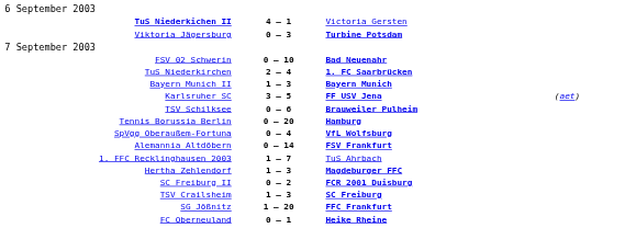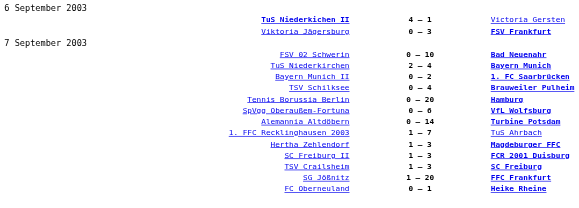Viktoria Jägersburg | column 3: Turbine Potsdam -> FSV Frankfurt
TuS Niederkirchen | column 3: 1. FC Saarbrücken -> Bayern Munich
Bayern Munich II | column 2: 1 – 3 -> 0 – 2
Bayern Munich II | column 3: Bayern Munich -> 1. FC Saarbrücken
- row: Karlsruher SC | 3 – 5 | FF USV Jena | (aet)
TSV Schilksee | column 2: 0 – 6 -> 0 – 4
SpVgg Oberaußem-Fortuna | column 2: 0 – 4 -> 0 – 6
Alemannia Altdöbern | column 3: FSV Frankfurt -> Turbine Potsdam
SC Freiburg II | column 2: 0 – 2 -> 1 – 3
